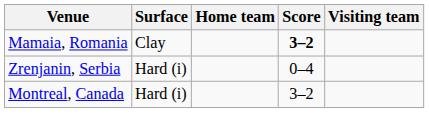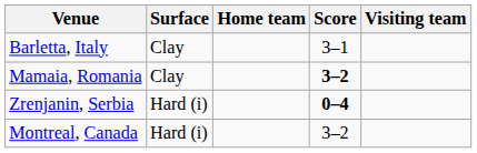+ row: Barletta, Italy | Clay | 3–1
Zrenjanin, Serbia | Score: normal -> bold
